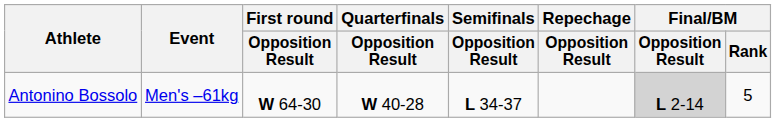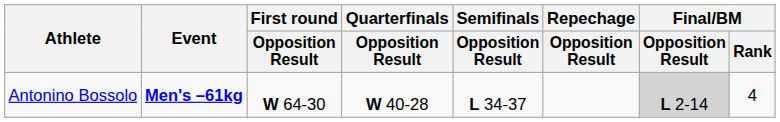Antonino Bossolo | Event: normal -> bold
Antonino Bossolo | Final/BM / Rank: 5 -> 4
